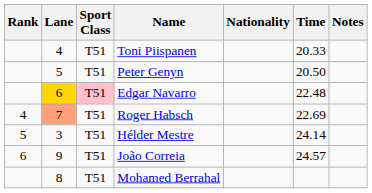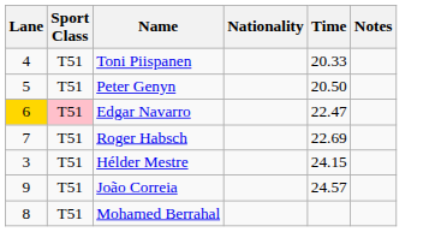- column: Rank | 4 | 5 | 6
Edgar Navarro | Time: 22.48 -> 22.47
Roger Habsch | Lane: lightsalmon background -> no background
Hélder Mestre | Time: 24.14 -> 24.15
